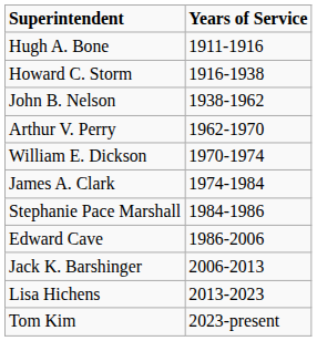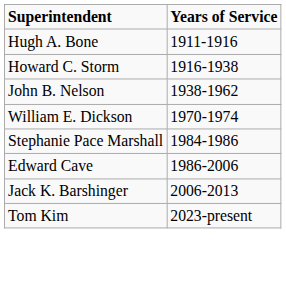- row: Arthur V. Perry | 1962-1970
- row: James A. Clark | 1974-1984
- row: Lisa Hichens | 2013-2023
